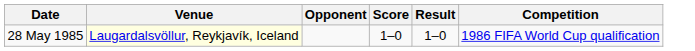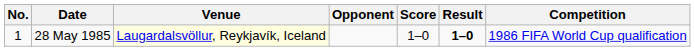+ column: No. | 1
28 May 1985 | Result: normal -> bold
